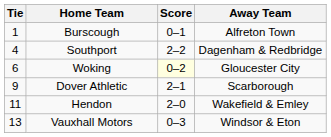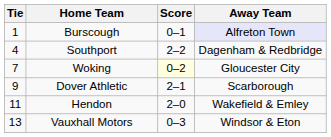Burscough | Away Team: no background -> lavender background
Woking | Tie: 6 -> 7
